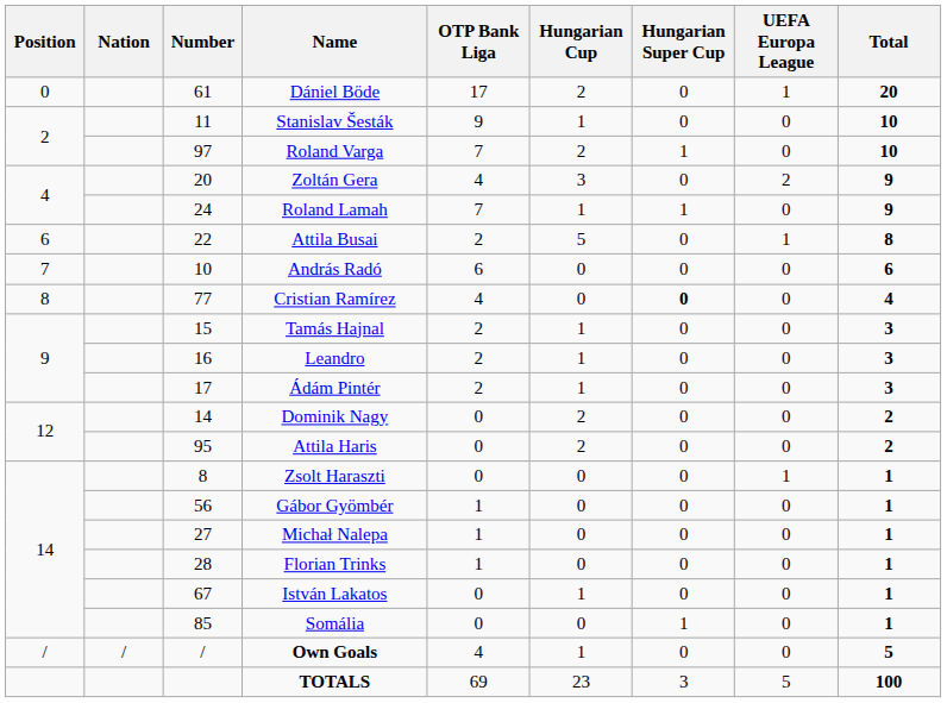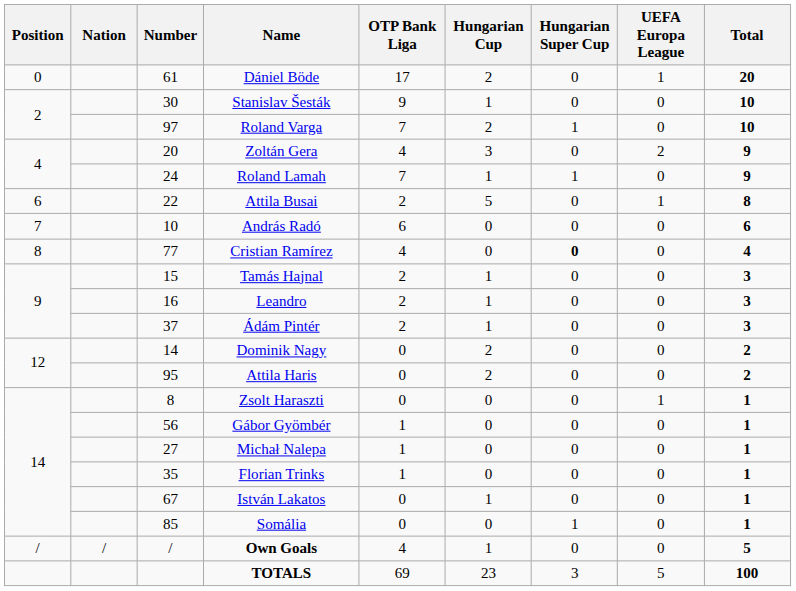Stanislav Šesták | Number: 11 -> 30
Ádám Pintér | Number: 17 -> 37
Florian Trinks | Number: 28 -> 35
